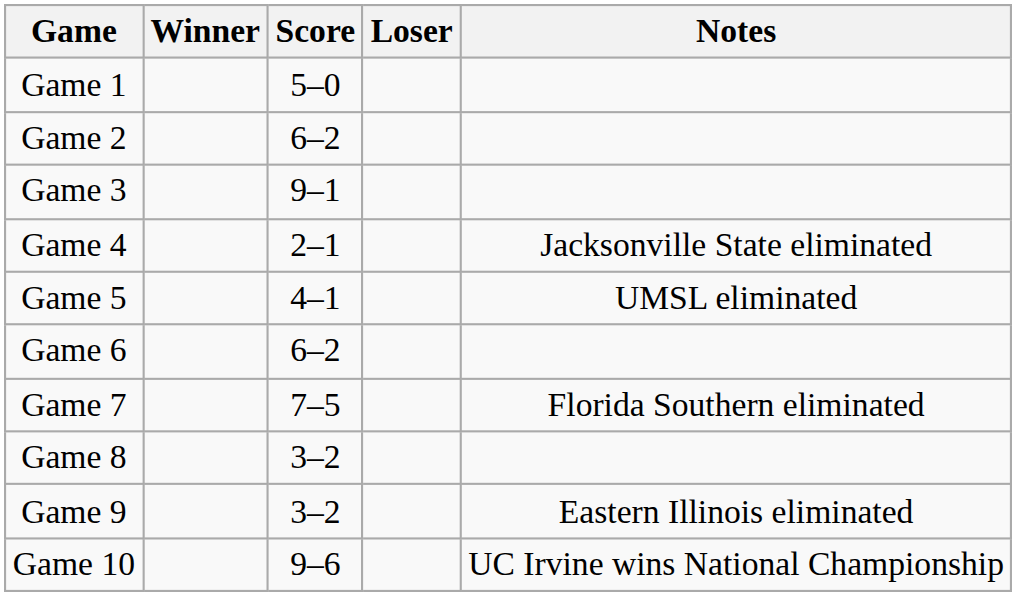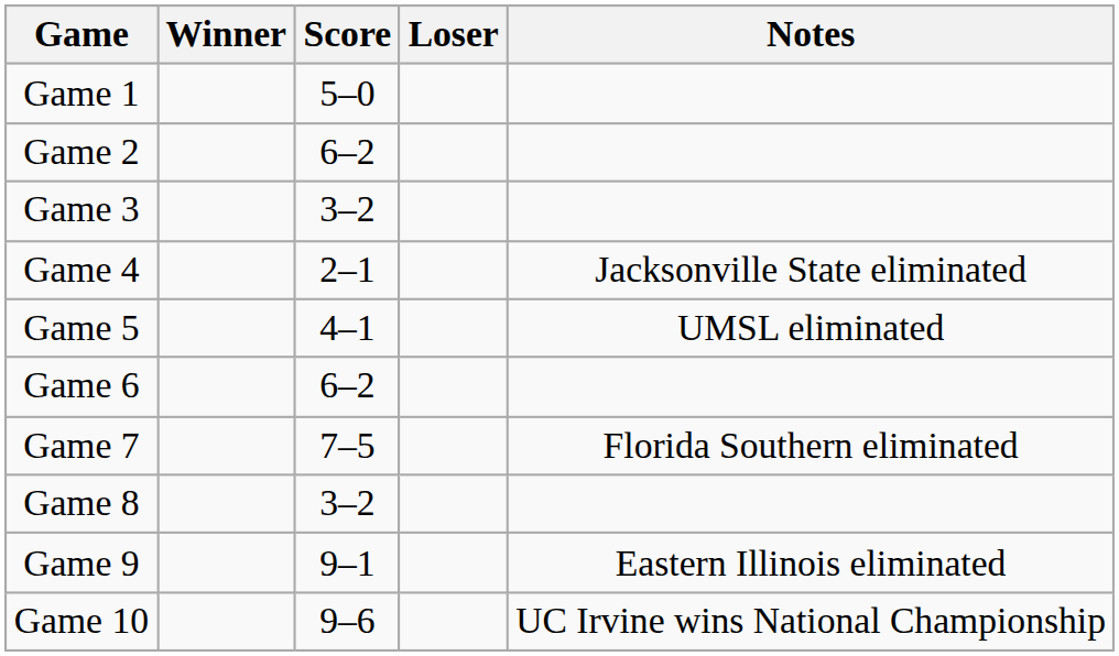Game 3 | Score: 9–1 -> 3–2
Game 9 | Score: 3–2 -> 9–1
